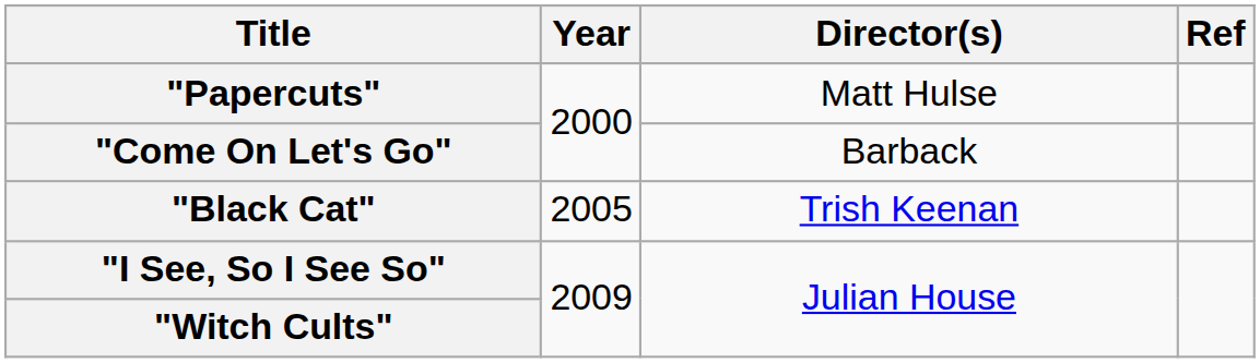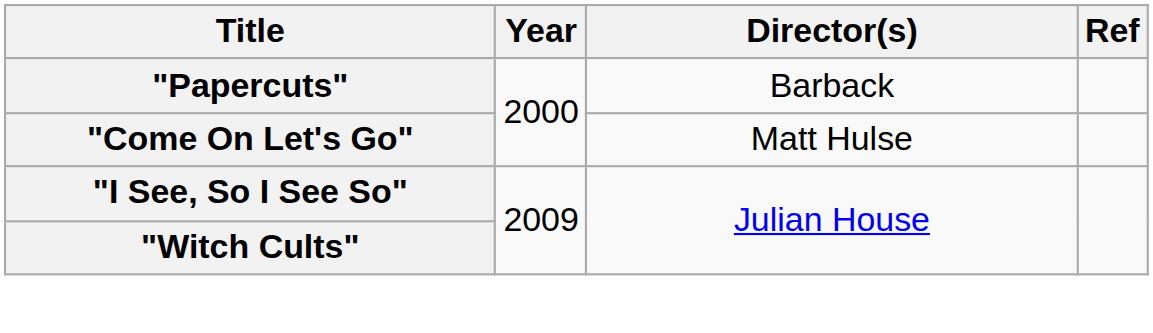"Papercuts" | Director(s): Matt Hulse -> Barback
"Come On Let's Go" | Director(s): Barback -> Matt Hulse
- row: "Black Cat" | 2005 | Trish Keenan
